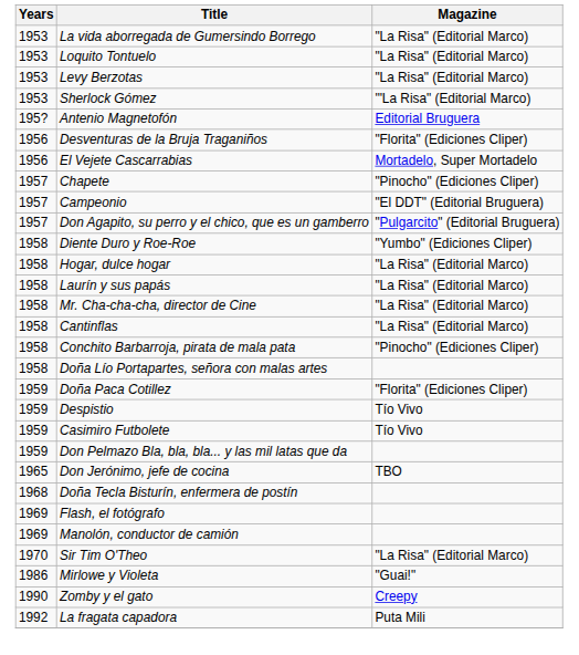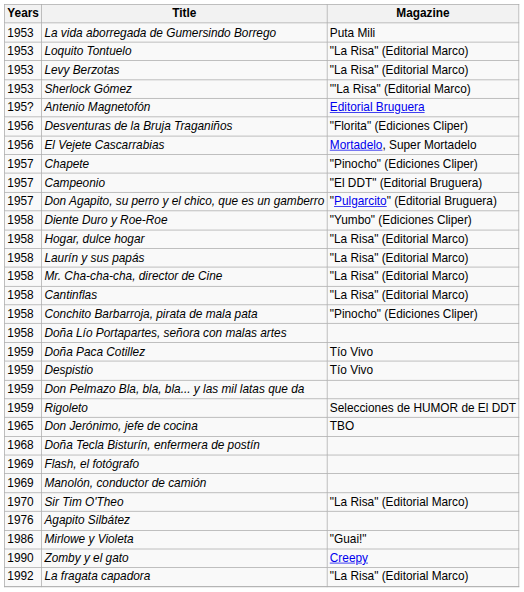La vida aborregada de Gumersindo Borrego | Magazine: "La Risa" (Editorial Marco) -> Puta Mili
Doña Paca Cotillez | Magazine: "Florita" (Ediciones Cliper) -> Tío Vivo
- row: 1959 | Casimiro Futbolete | Tío Vivo
+ row: 1959 | Rigoleto | Selecciones de HUMOR de El DDT
+ row: 1976 | Agapito Silbátez
La fragata capadora | Magazine: Puta Mili -> "La Risa" (Editorial Marco)
